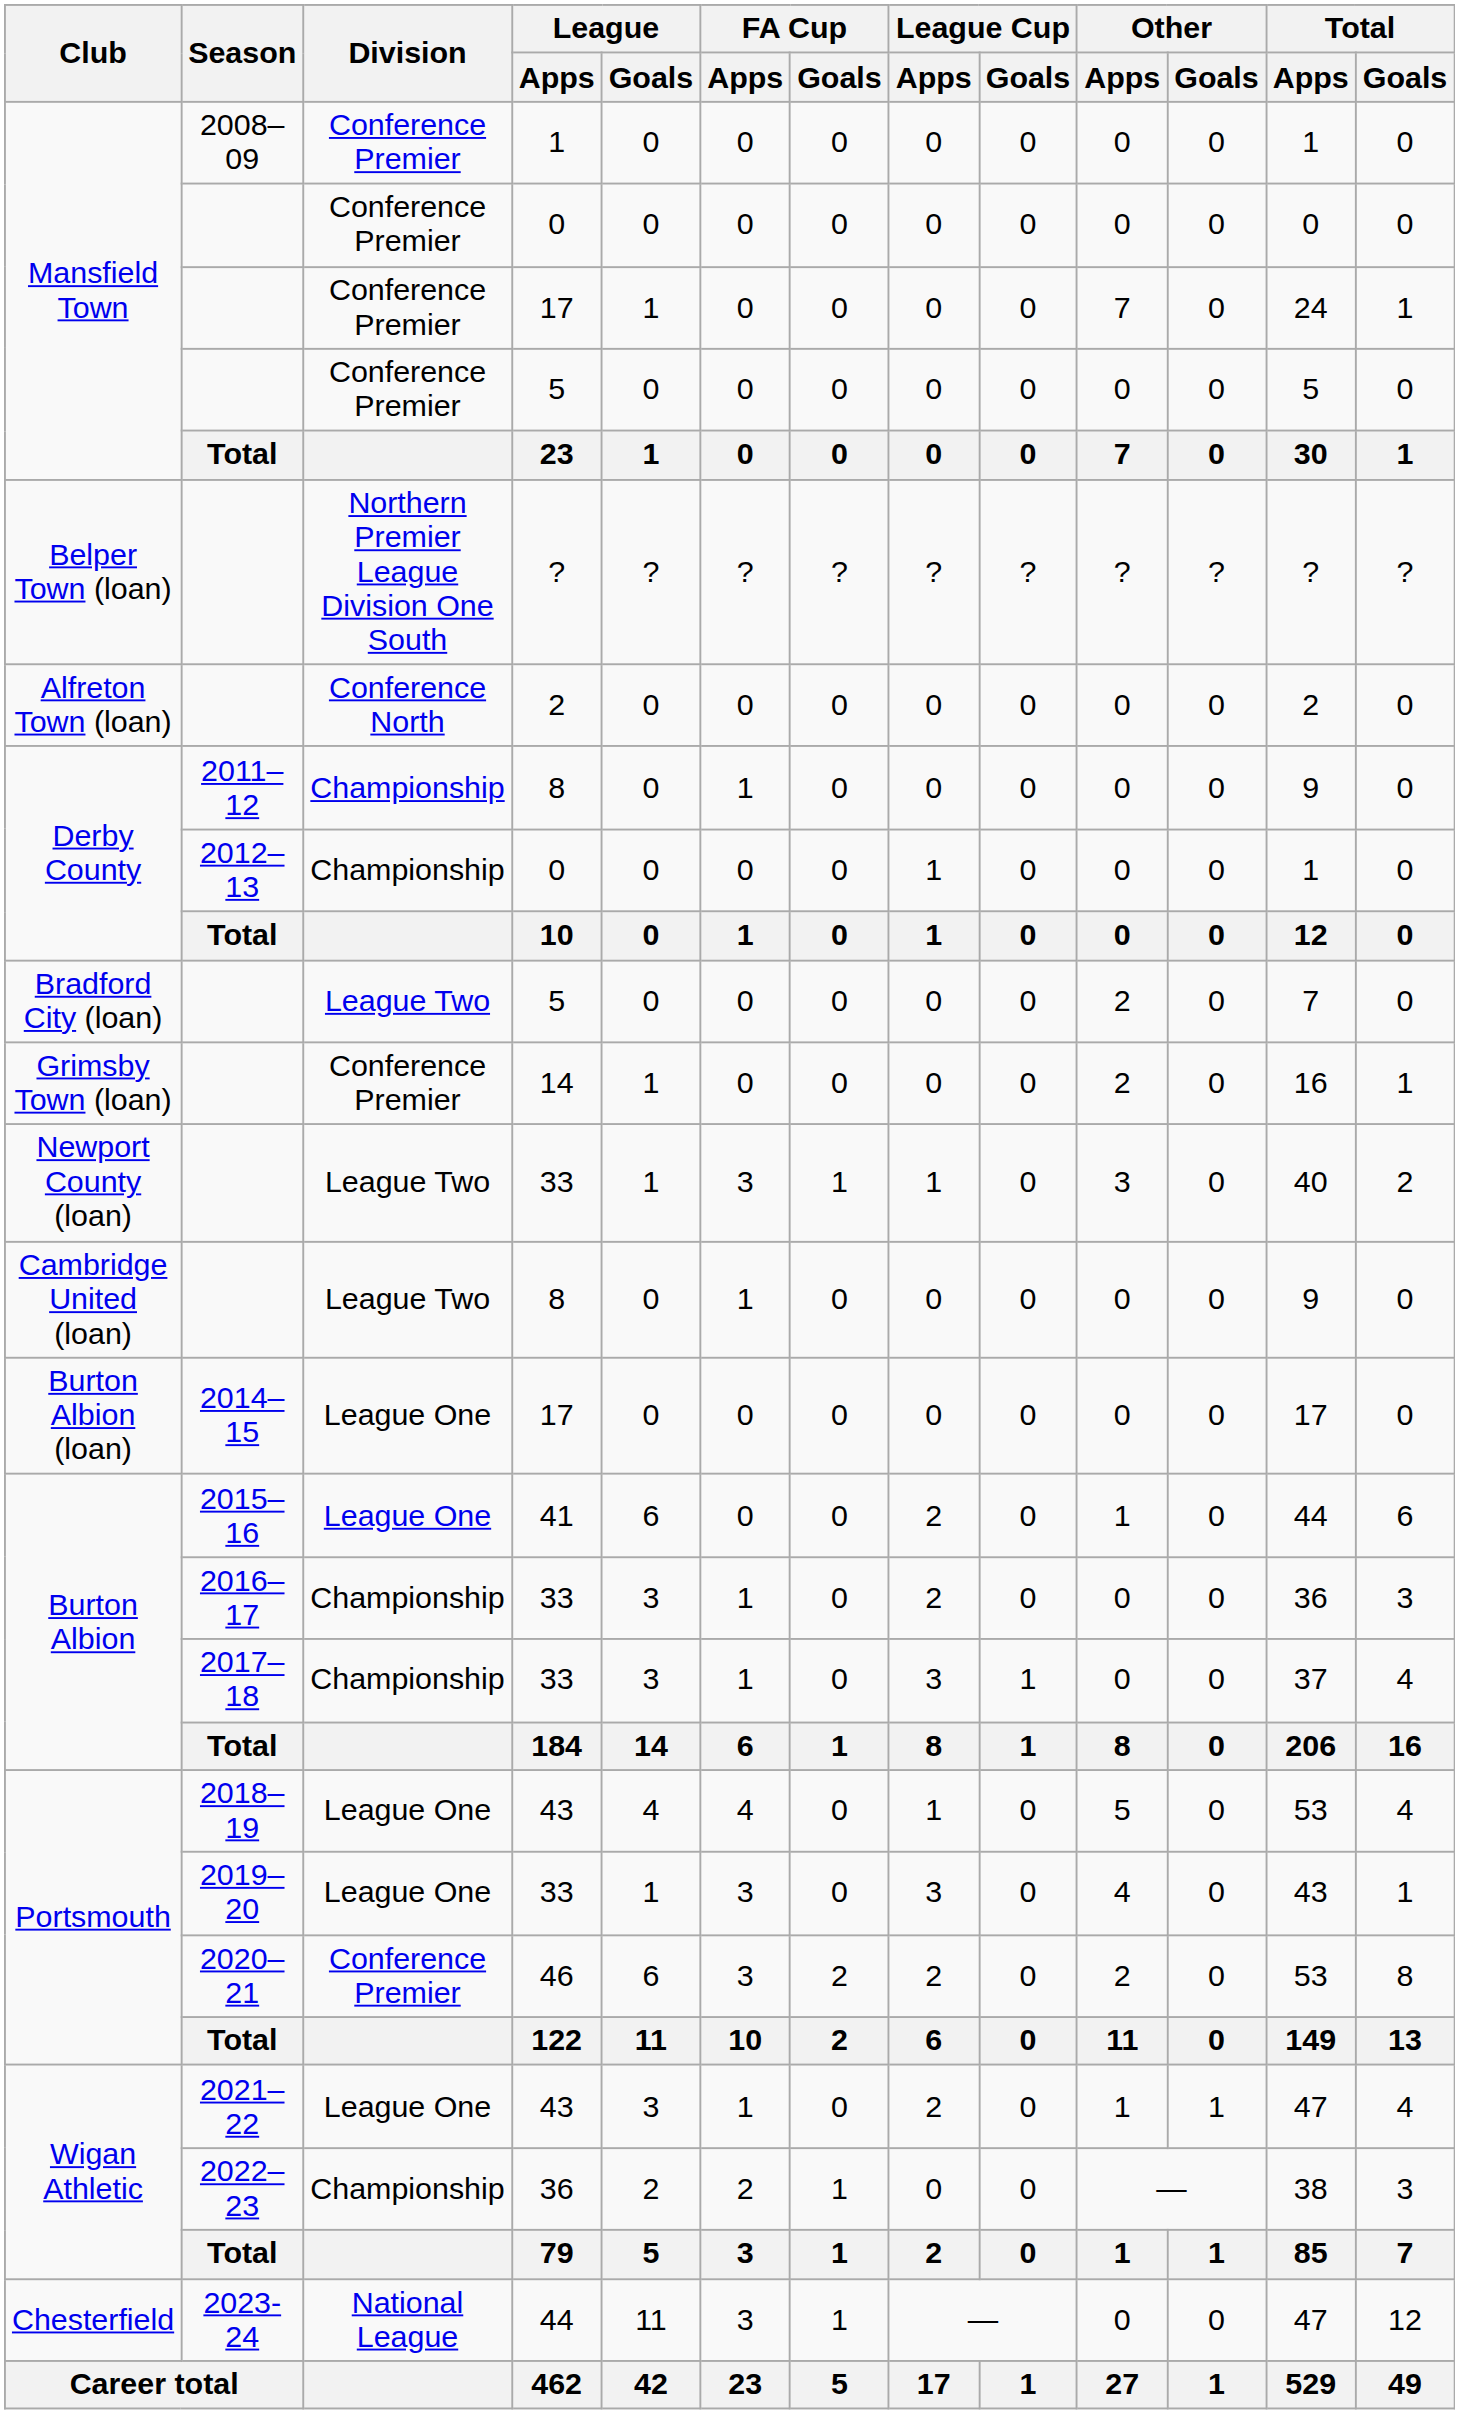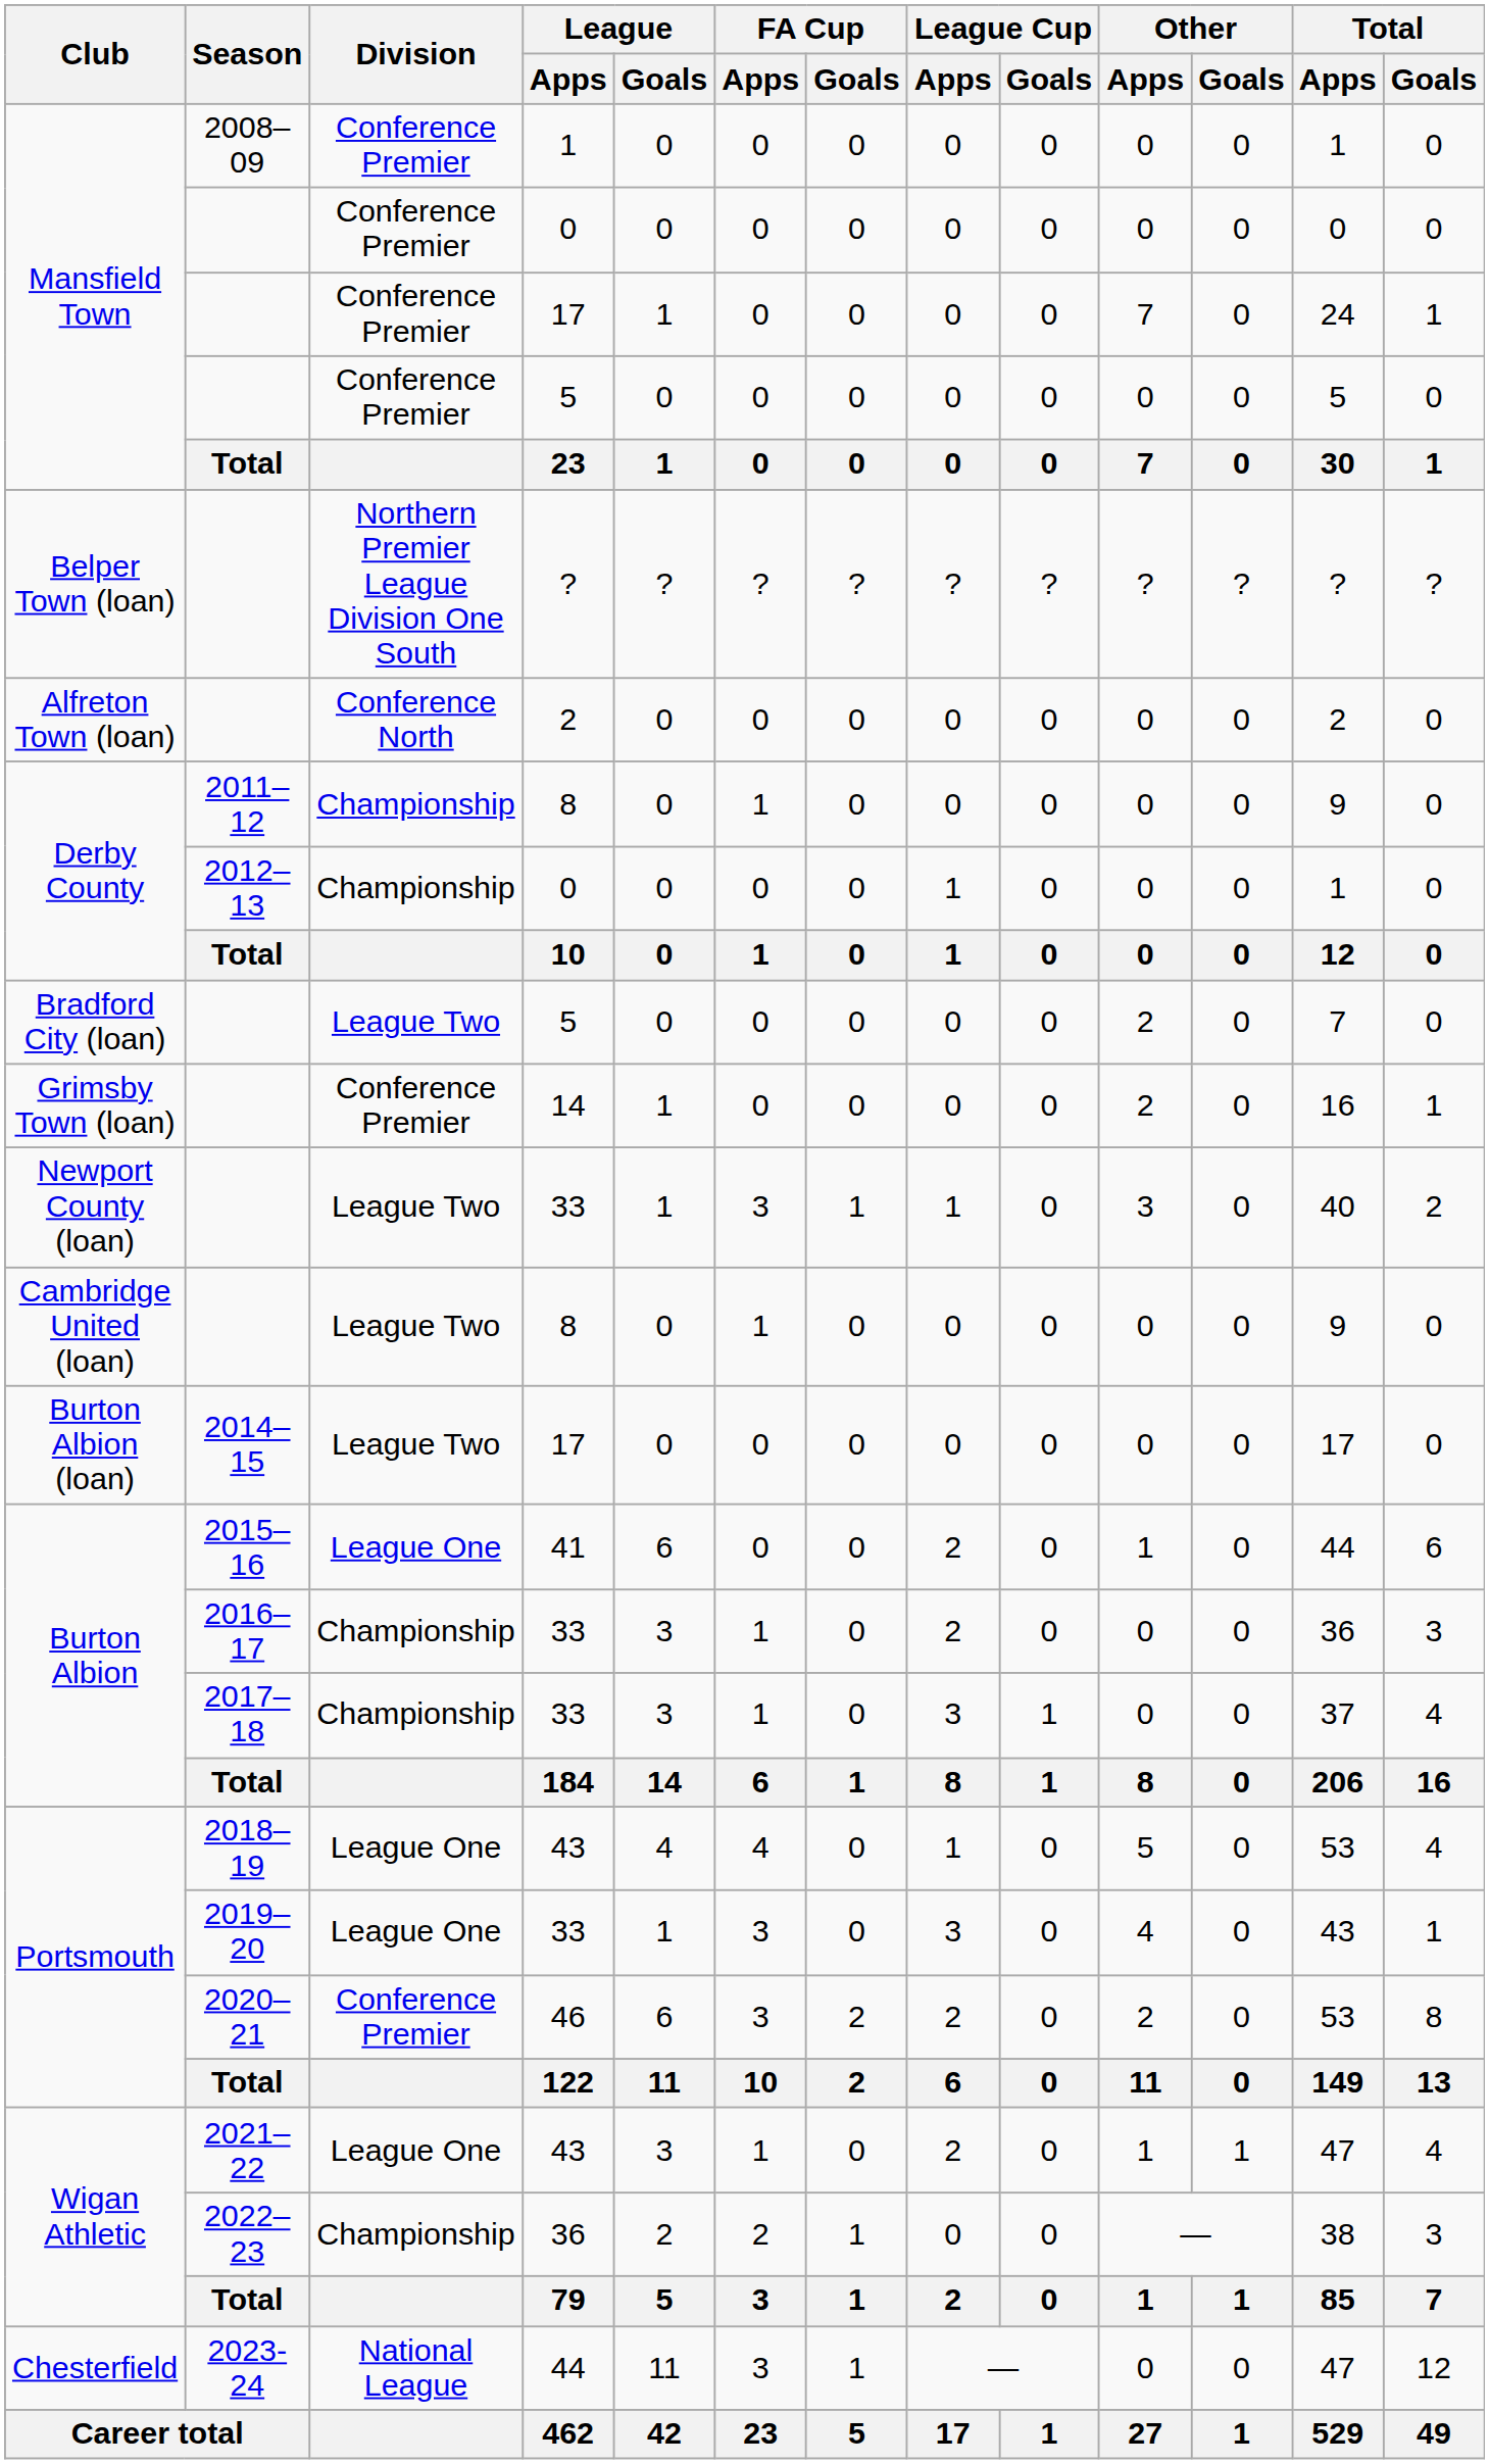2014–15 | Division: League One -> League Two
